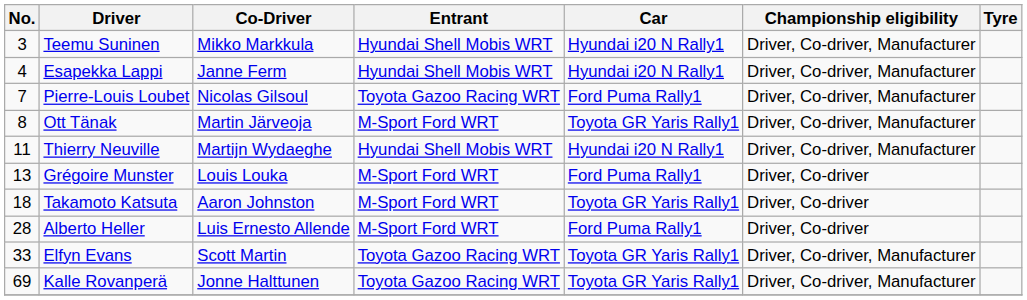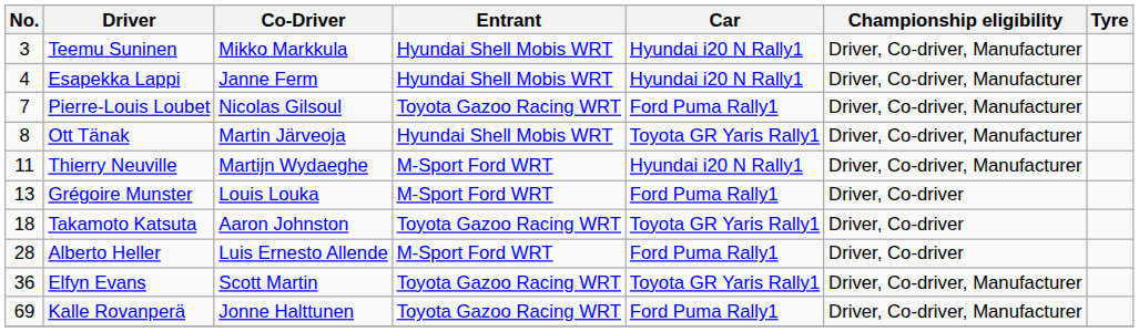Ott Tänak | Entrant: M-Sport Ford WRT -> Hyundai Shell Mobis WRT
Thierry Neuville | Entrant: Hyundai Shell Mobis WRT -> M-Sport Ford WRT
Takamoto Katsuta | Entrant: M-Sport Ford WRT -> Toyota Gazoo Racing WRT
Elfyn Evans | No.: 33 -> 36
Kalle Rovanperä | Car: Toyota GR Yaris Rally1 -> Ford Puma Rally1
